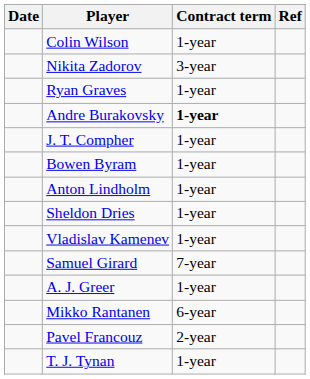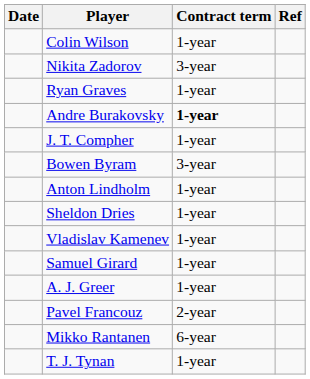Bowen Byram | Contract term: 1-year -> 3-year
Samuel Girard | Contract term: 7-year -> 1-year
rows swapped: Mikko Rantanen <-> Pavel Francouz
